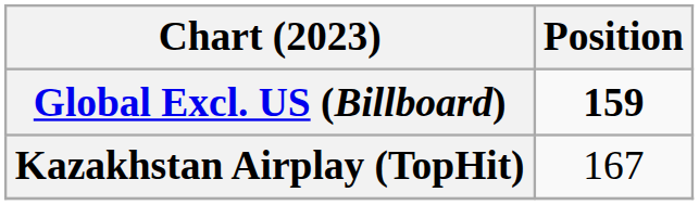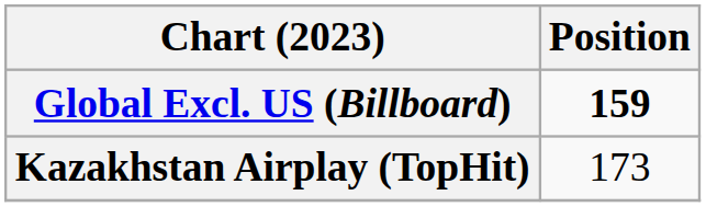Kazakhstan Airplay (TopHit) | Position: 167 -> 173
